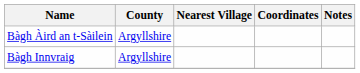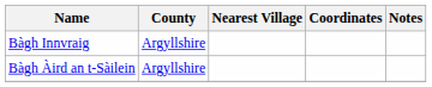rows swapped: Bàgh Àird an t-Sàilein <-> Bàgh Innvraig
